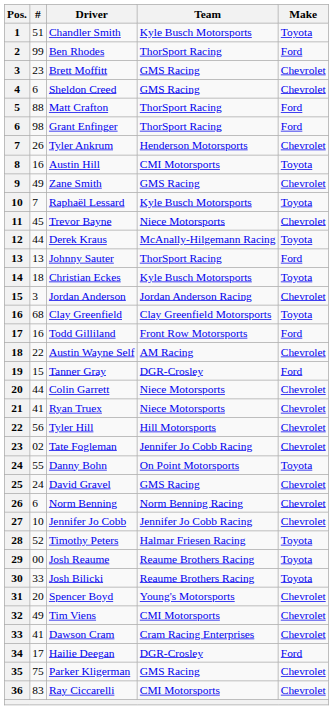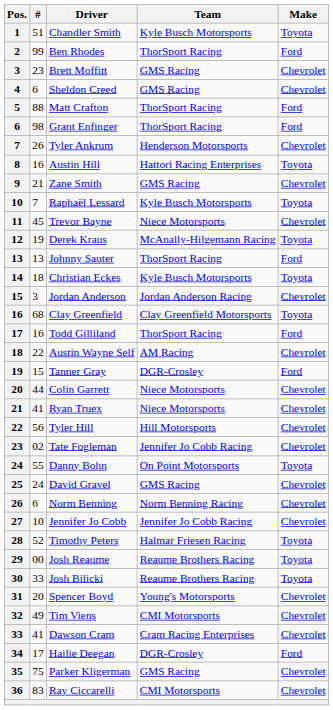Austin Hill | Team: CMI Motorsports -> Hattori Racing Enterprises
Zane Smith | #: 49 -> 21
Derek Kraus | #: 44 -> 19
Todd Gilliland | Team: Front Row Motorsports -> ThorSport Racing
